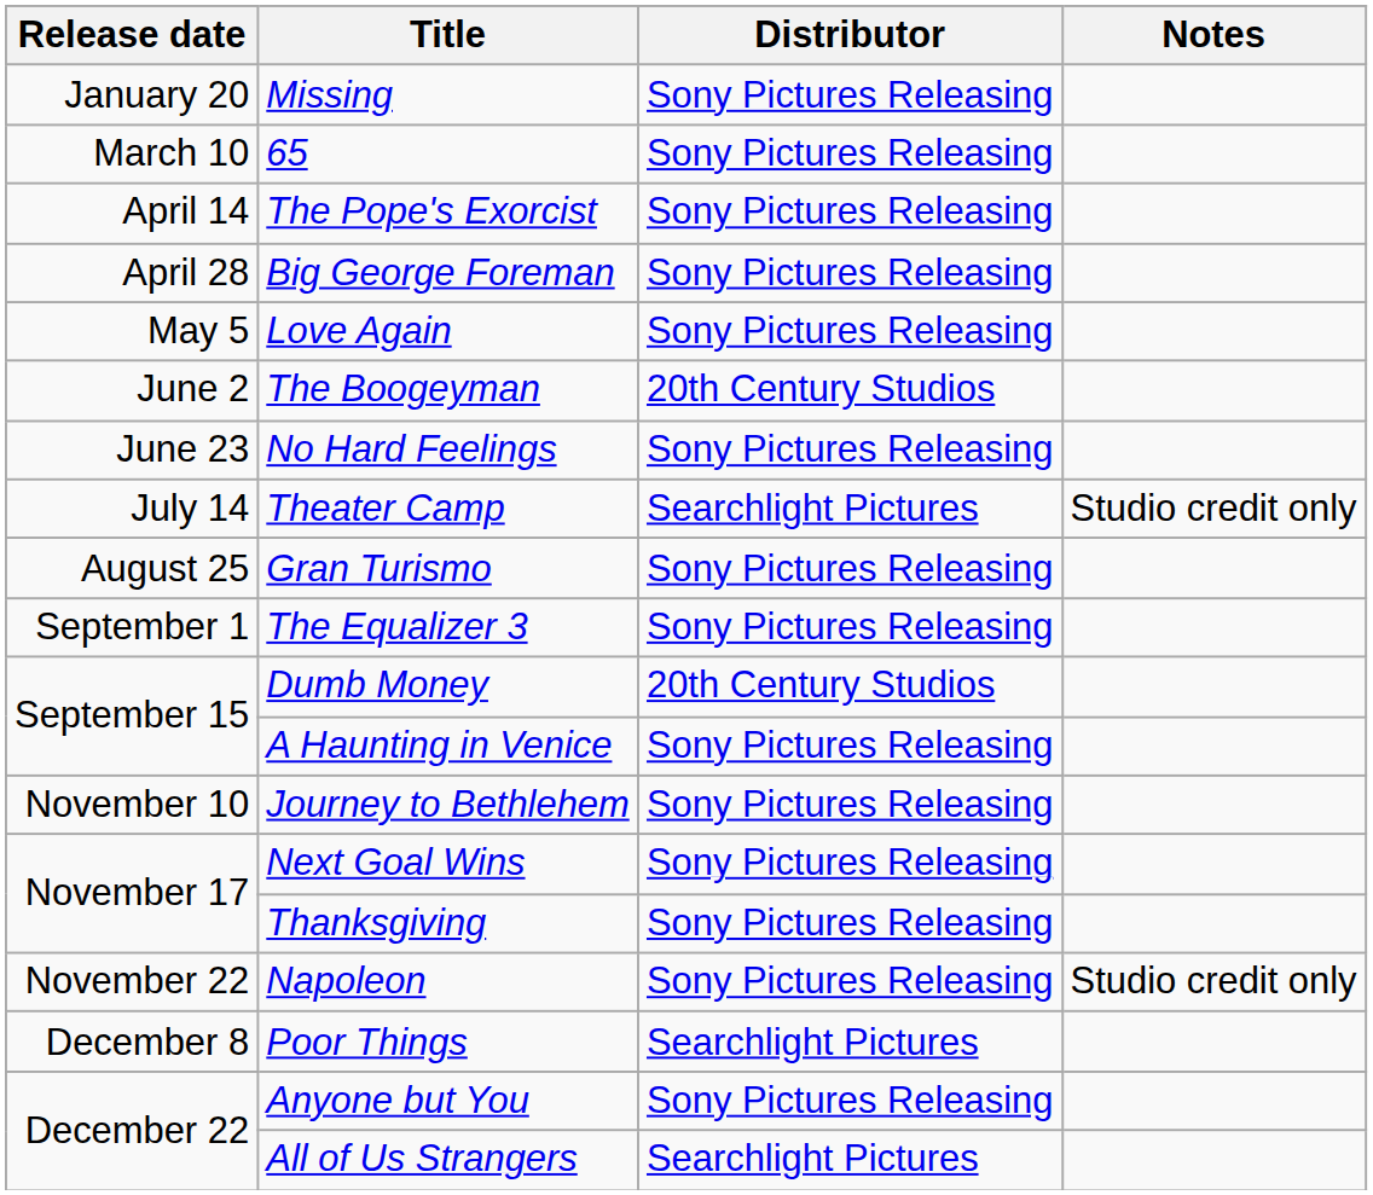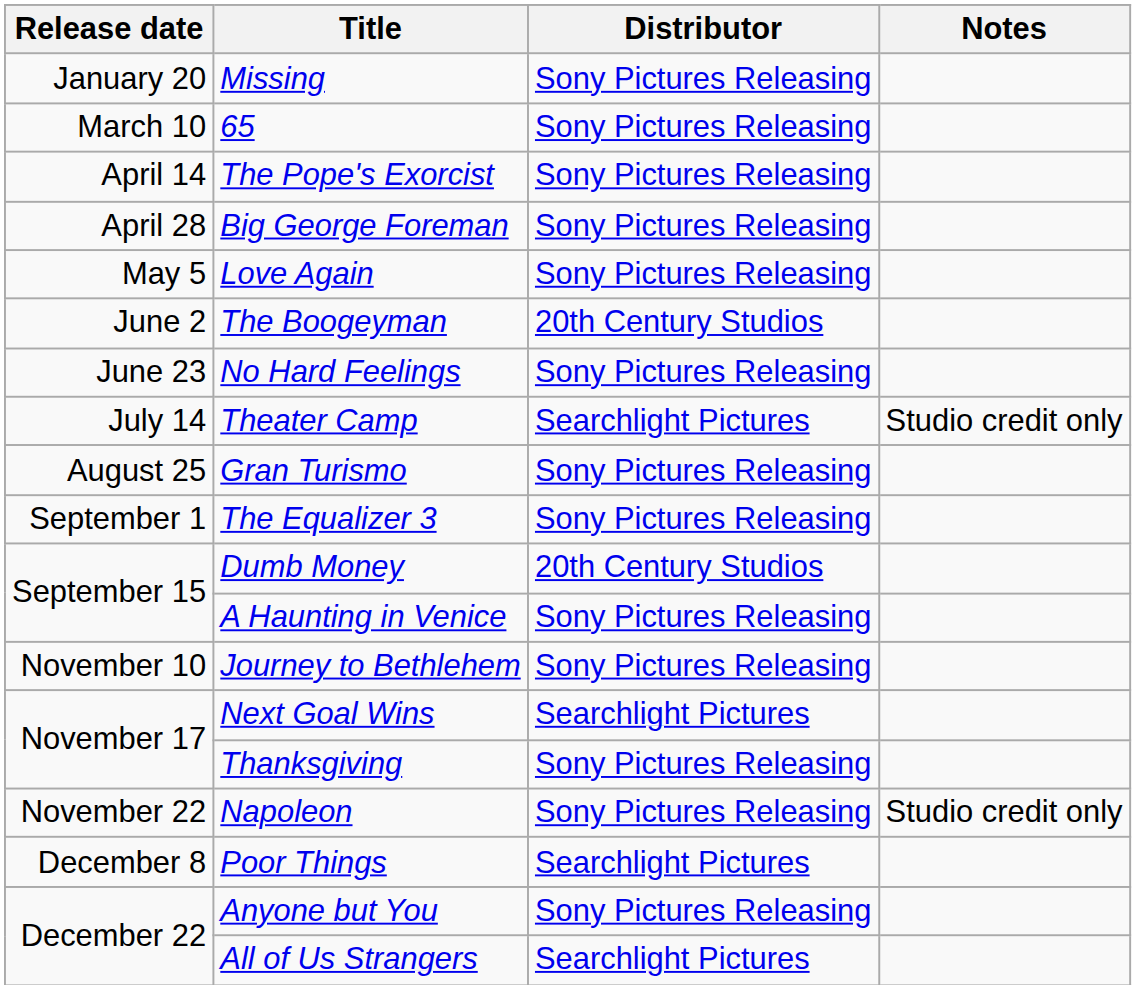Next Goal Wins | Distributor: Sony Pictures Releasing -> Searchlight Pictures
